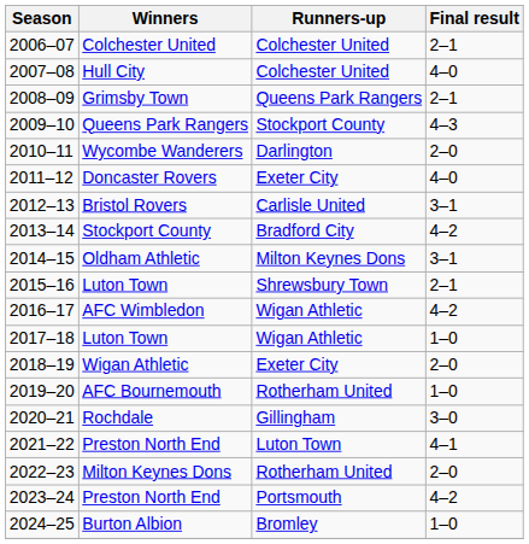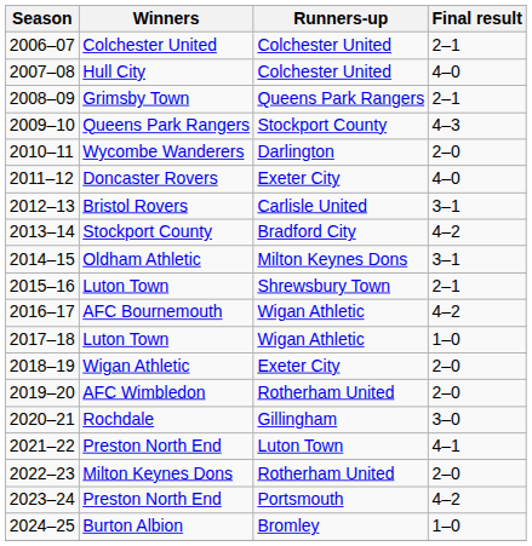2016–17 | Winners: AFC Wimbledon -> AFC Bournemouth
2019–20 | Winners: AFC Bournemouth -> AFC Wimbledon
2019–20 | Final result: 1–0 -> 2–0
